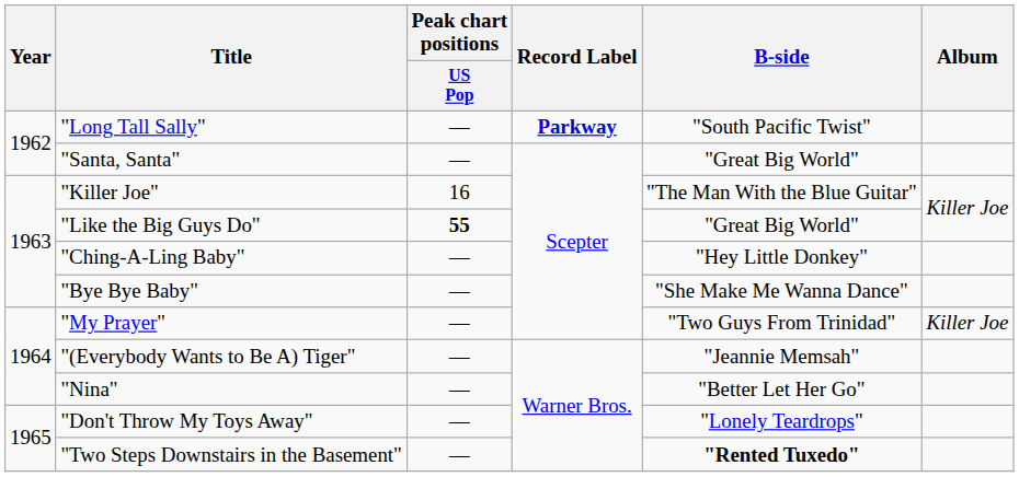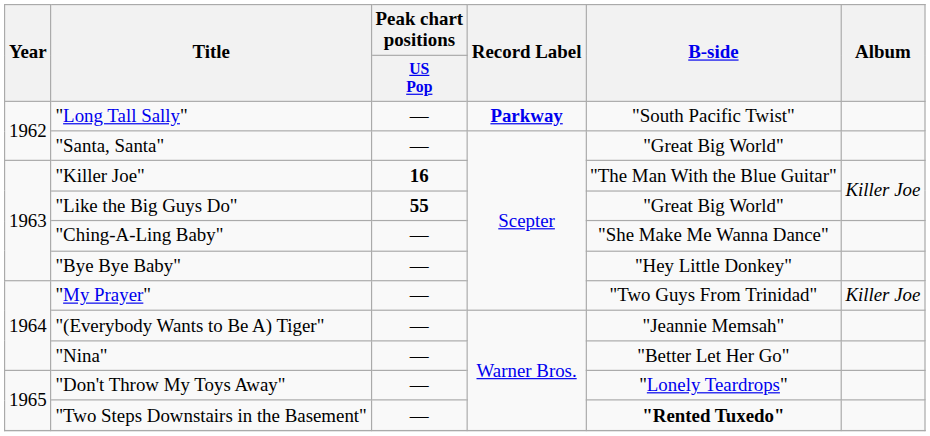"Killer Joe" | Peak chart positions / US Pop: normal -> bold
"Ching-A-Ling Baby" | B-side: "Hey Little Donkey" -> "She Make Me Wanna Dance"
"Bye Bye Baby" | B-side: "She Make Me Wanna Dance" -> "Hey Little Donkey"
